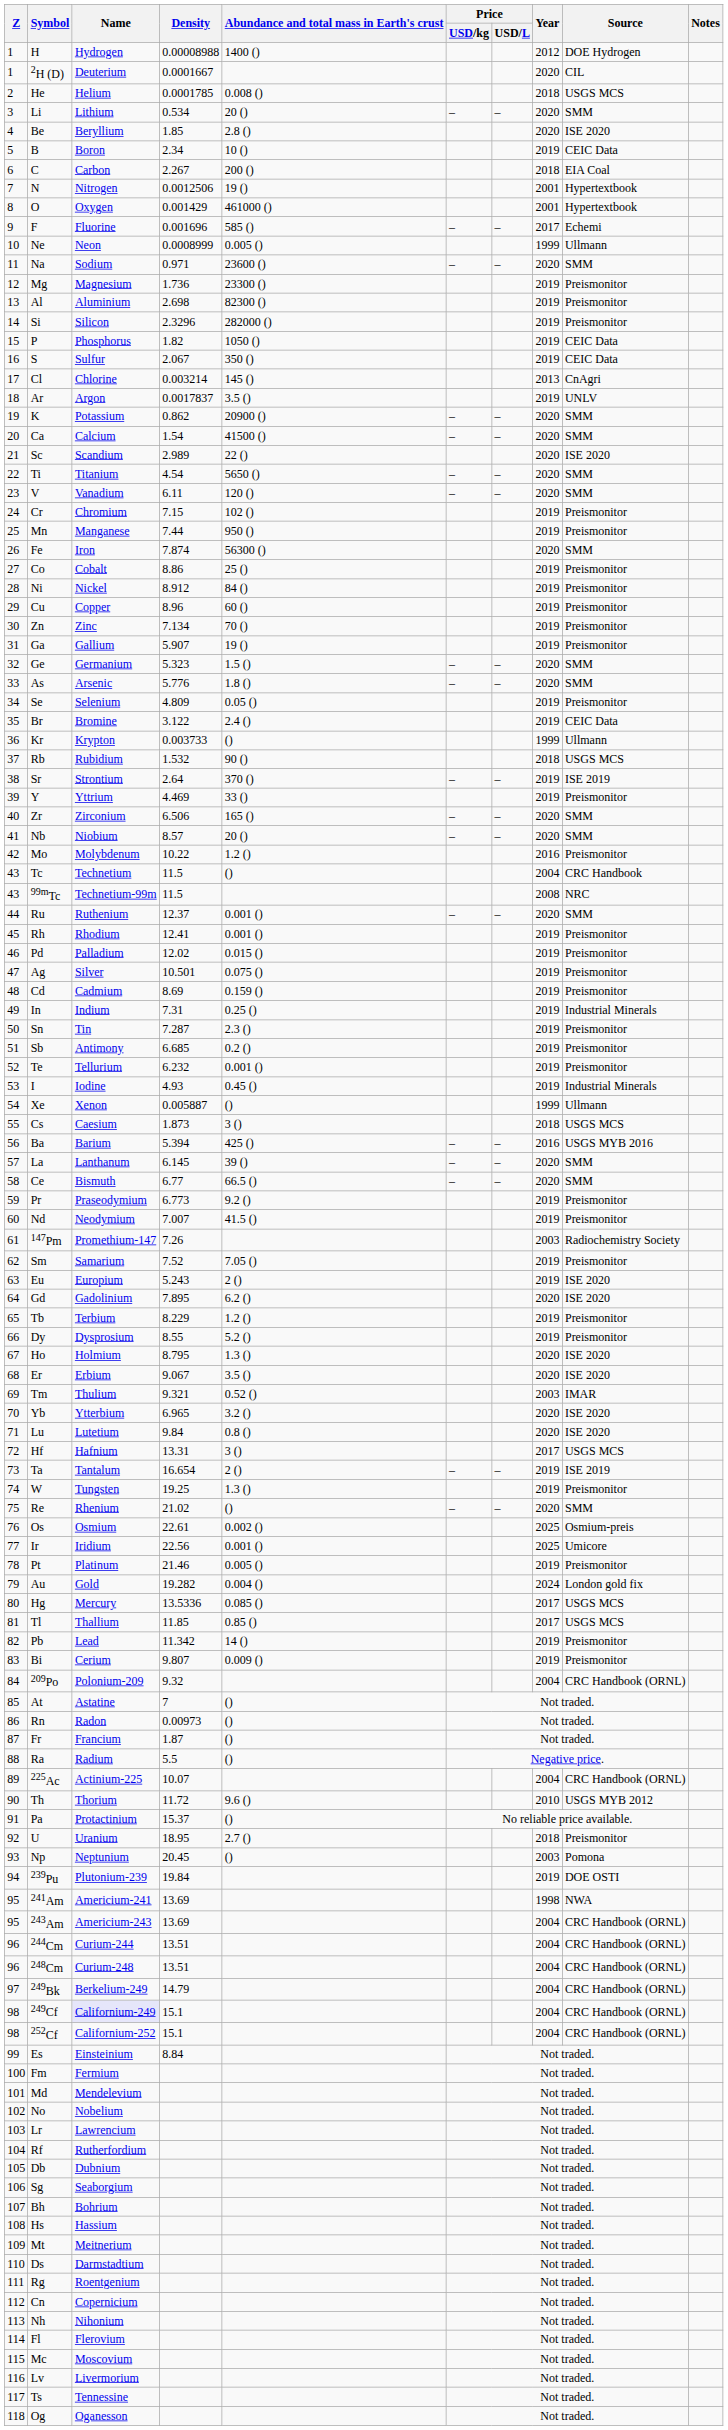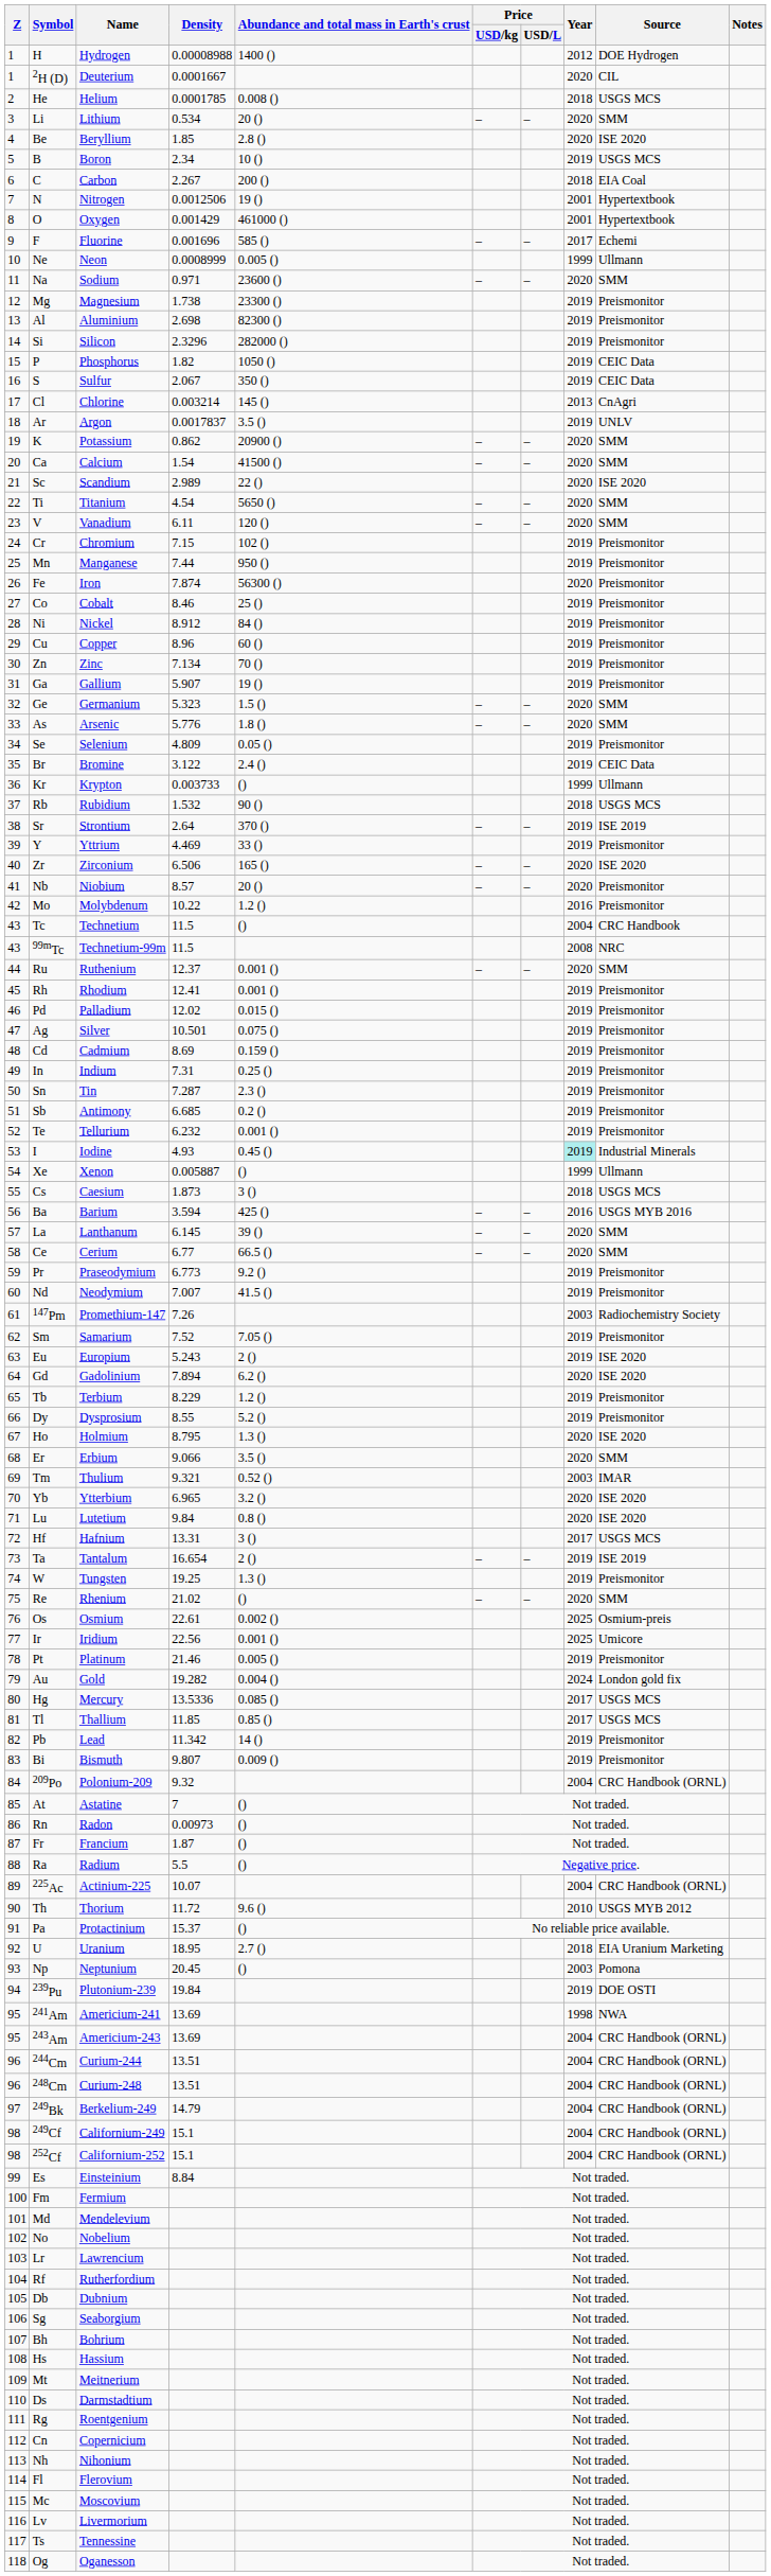B | Source: CEIC Data -> USGS MCS
Mg | Density: 1.736 -> 1.738
Fe | Source: SMM -> Preismonitor
Co | Density: 8.86 -> 8.46
Zr | Source: SMM -> ISE 2020
Nb | Source: SMM -> Preismonitor
In | Source: Industrial Minerals -> Preismonitor
I | Year: no background -> paleturquoise background
Ba | Density: 5.394 -> 3.594
Ce | Name: Bismuth -> Cerium
Gd | Density: 7.895 -> 7.894
Er | Density: 9.067 -> 9.066
Er | Source: ISE 2020 -> SMM
Bi | Name: Cerium -> Bismuth
U | Source: Preismonitor -> EIA Uranium Marketing
249Cf | Name: lavender background -> no background
